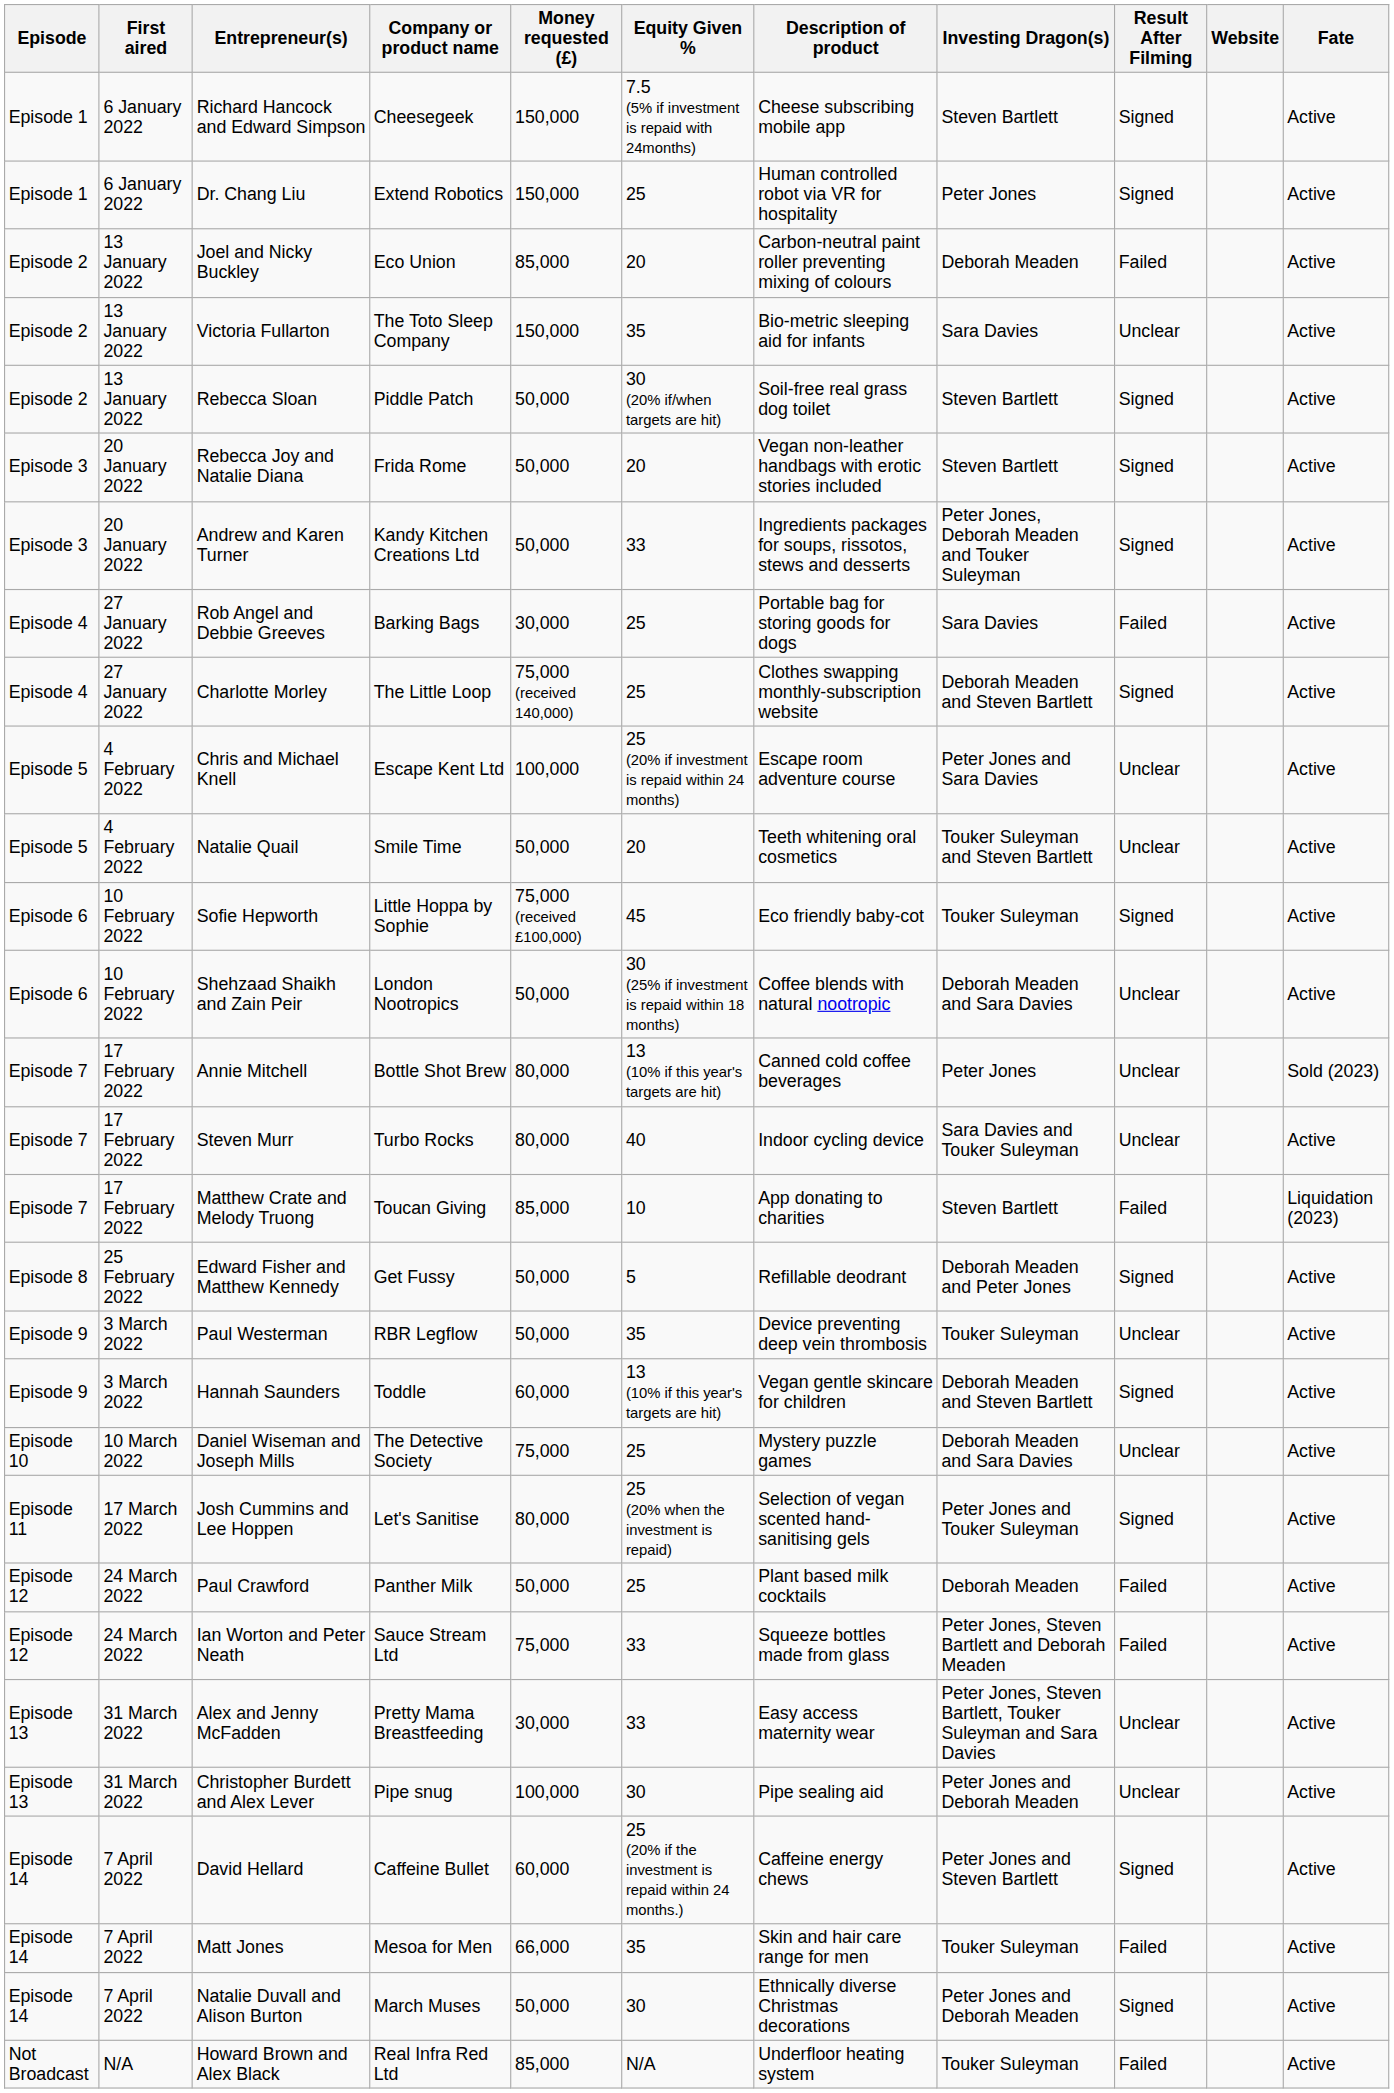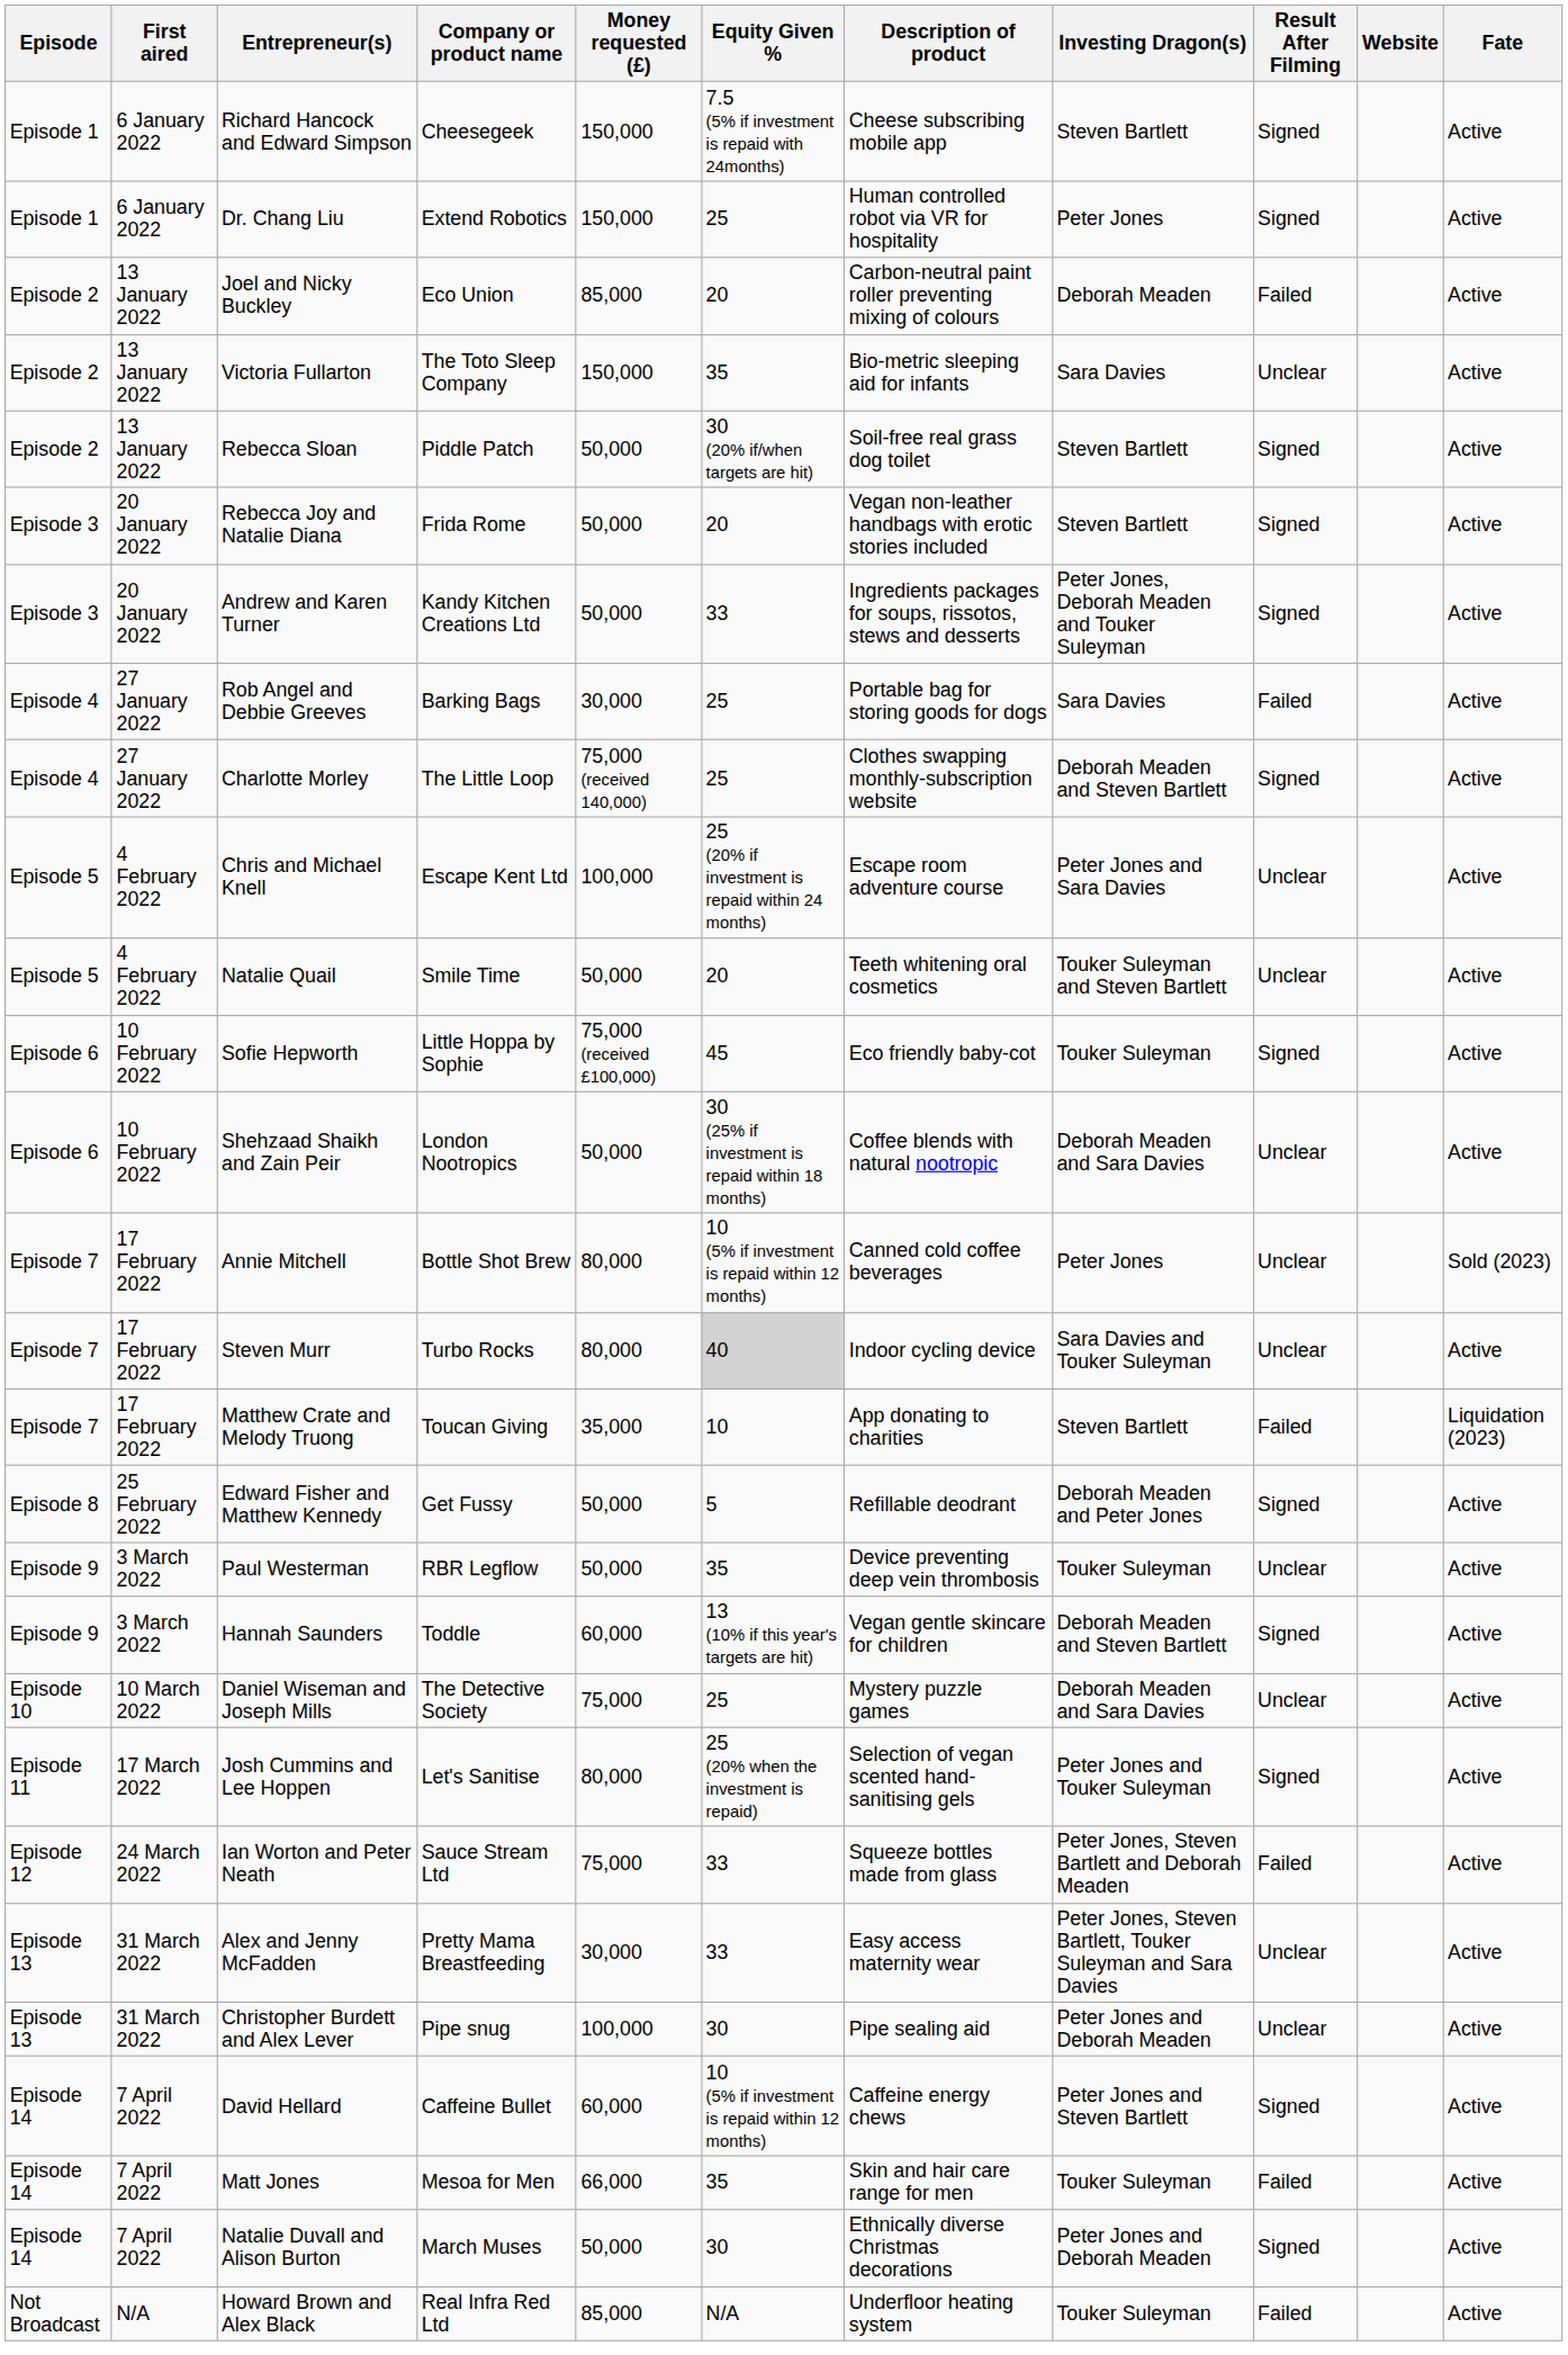Annie Mitchell | Equity Given %: 13 (10% if this year's targets are hit) -> 10 (5% if investment is repaid within 12 months)
Steven Murr | Equity Given %: no background -> lightgrey background
Matthew Crate and Melody Truong | Money requested (£): 85,000 -> 35,000
- row: Episode 12 | 24 March 2022 | Paul Crawford | Panther Milk | 50,000 | 25 | Plant based milk cocktails | Deborah Meaden | Failed | Active
David Hellard | Equity Given %: 25 (20% if the investment is repaid within 24 months.) -> 10 (5% if investment is repaid within 12 months)
